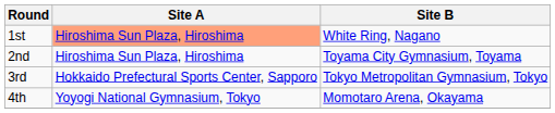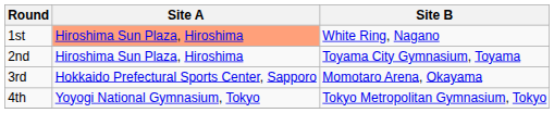3rd | Site B: Tokyo Metropolitan Gymnasium, Tokyo -> Momotaro Arena, Okayama
4th | Site B: Momotaro Arena, Okayama -> Tokyo Metropolitan Gymnasium, Tokyo
